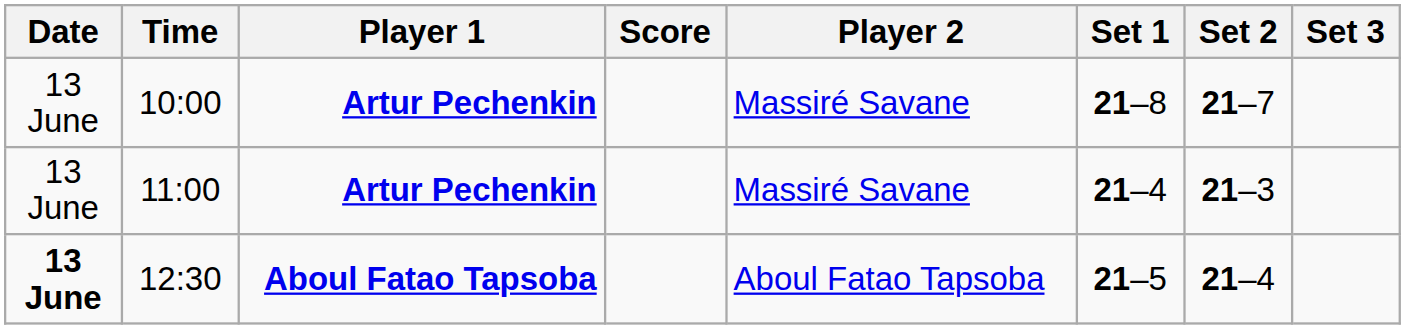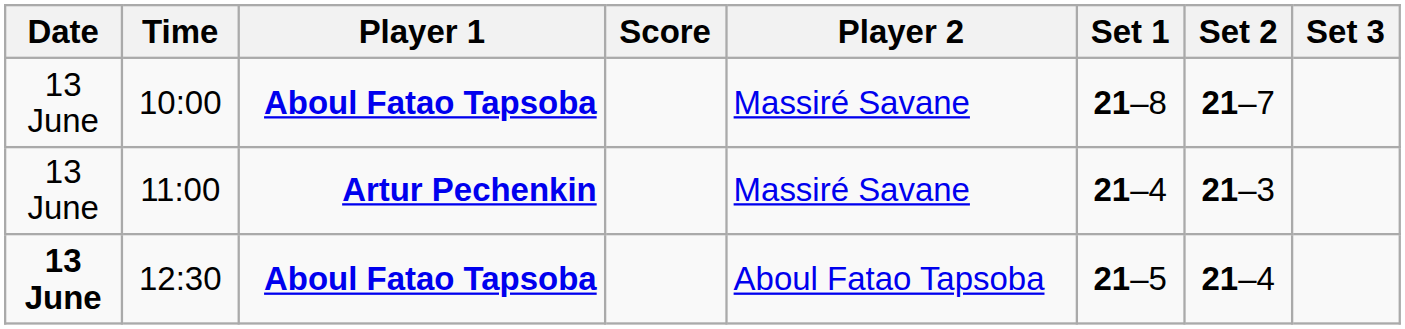10:00 | Player 1: Artur Pechenkin -> Aboul Fatao Tapsoba
